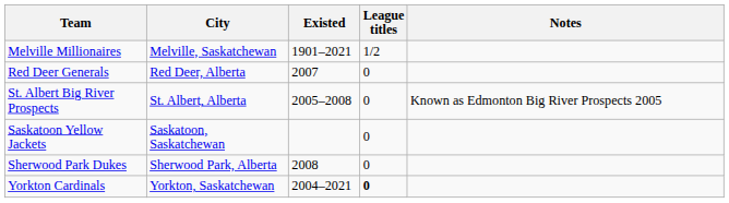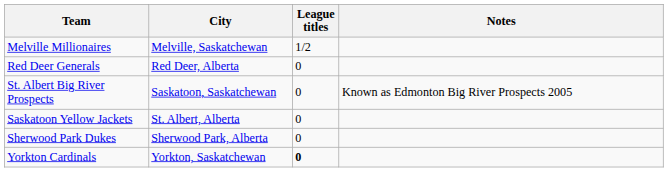- column: Existed | 1901–2021 | 2007 | 2005–2008 | 2008 | 2004–2021
St. Albert Big River Prospects | City: St. Albert, Alberta -> Saskatoon, Saskatchewan
Saskatoon Yellow Jackets | City: Saskatoon, Saskatchewan -> St. Albert, Alberta
